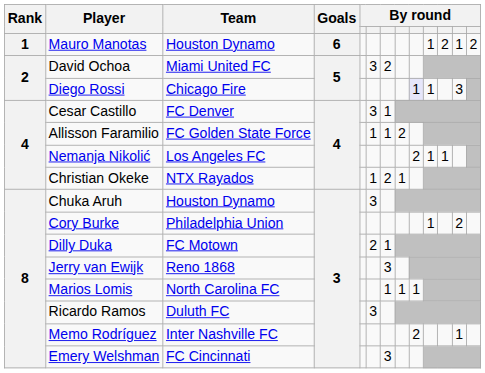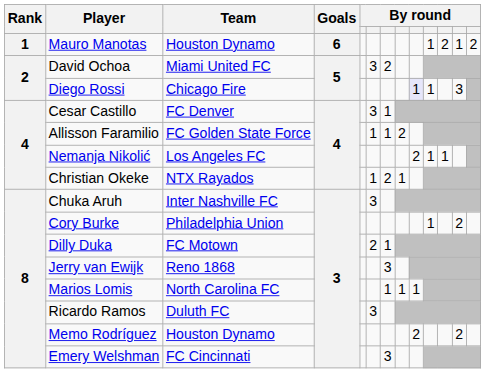Chuka Aruh | Team: Houston Dynamo -> Inter Nashville FC
Memo Rodríguez | Team: Inter Nashville FC -> Houston Dynamo
Memo Rodríguez | column 12: 1 -> 2
